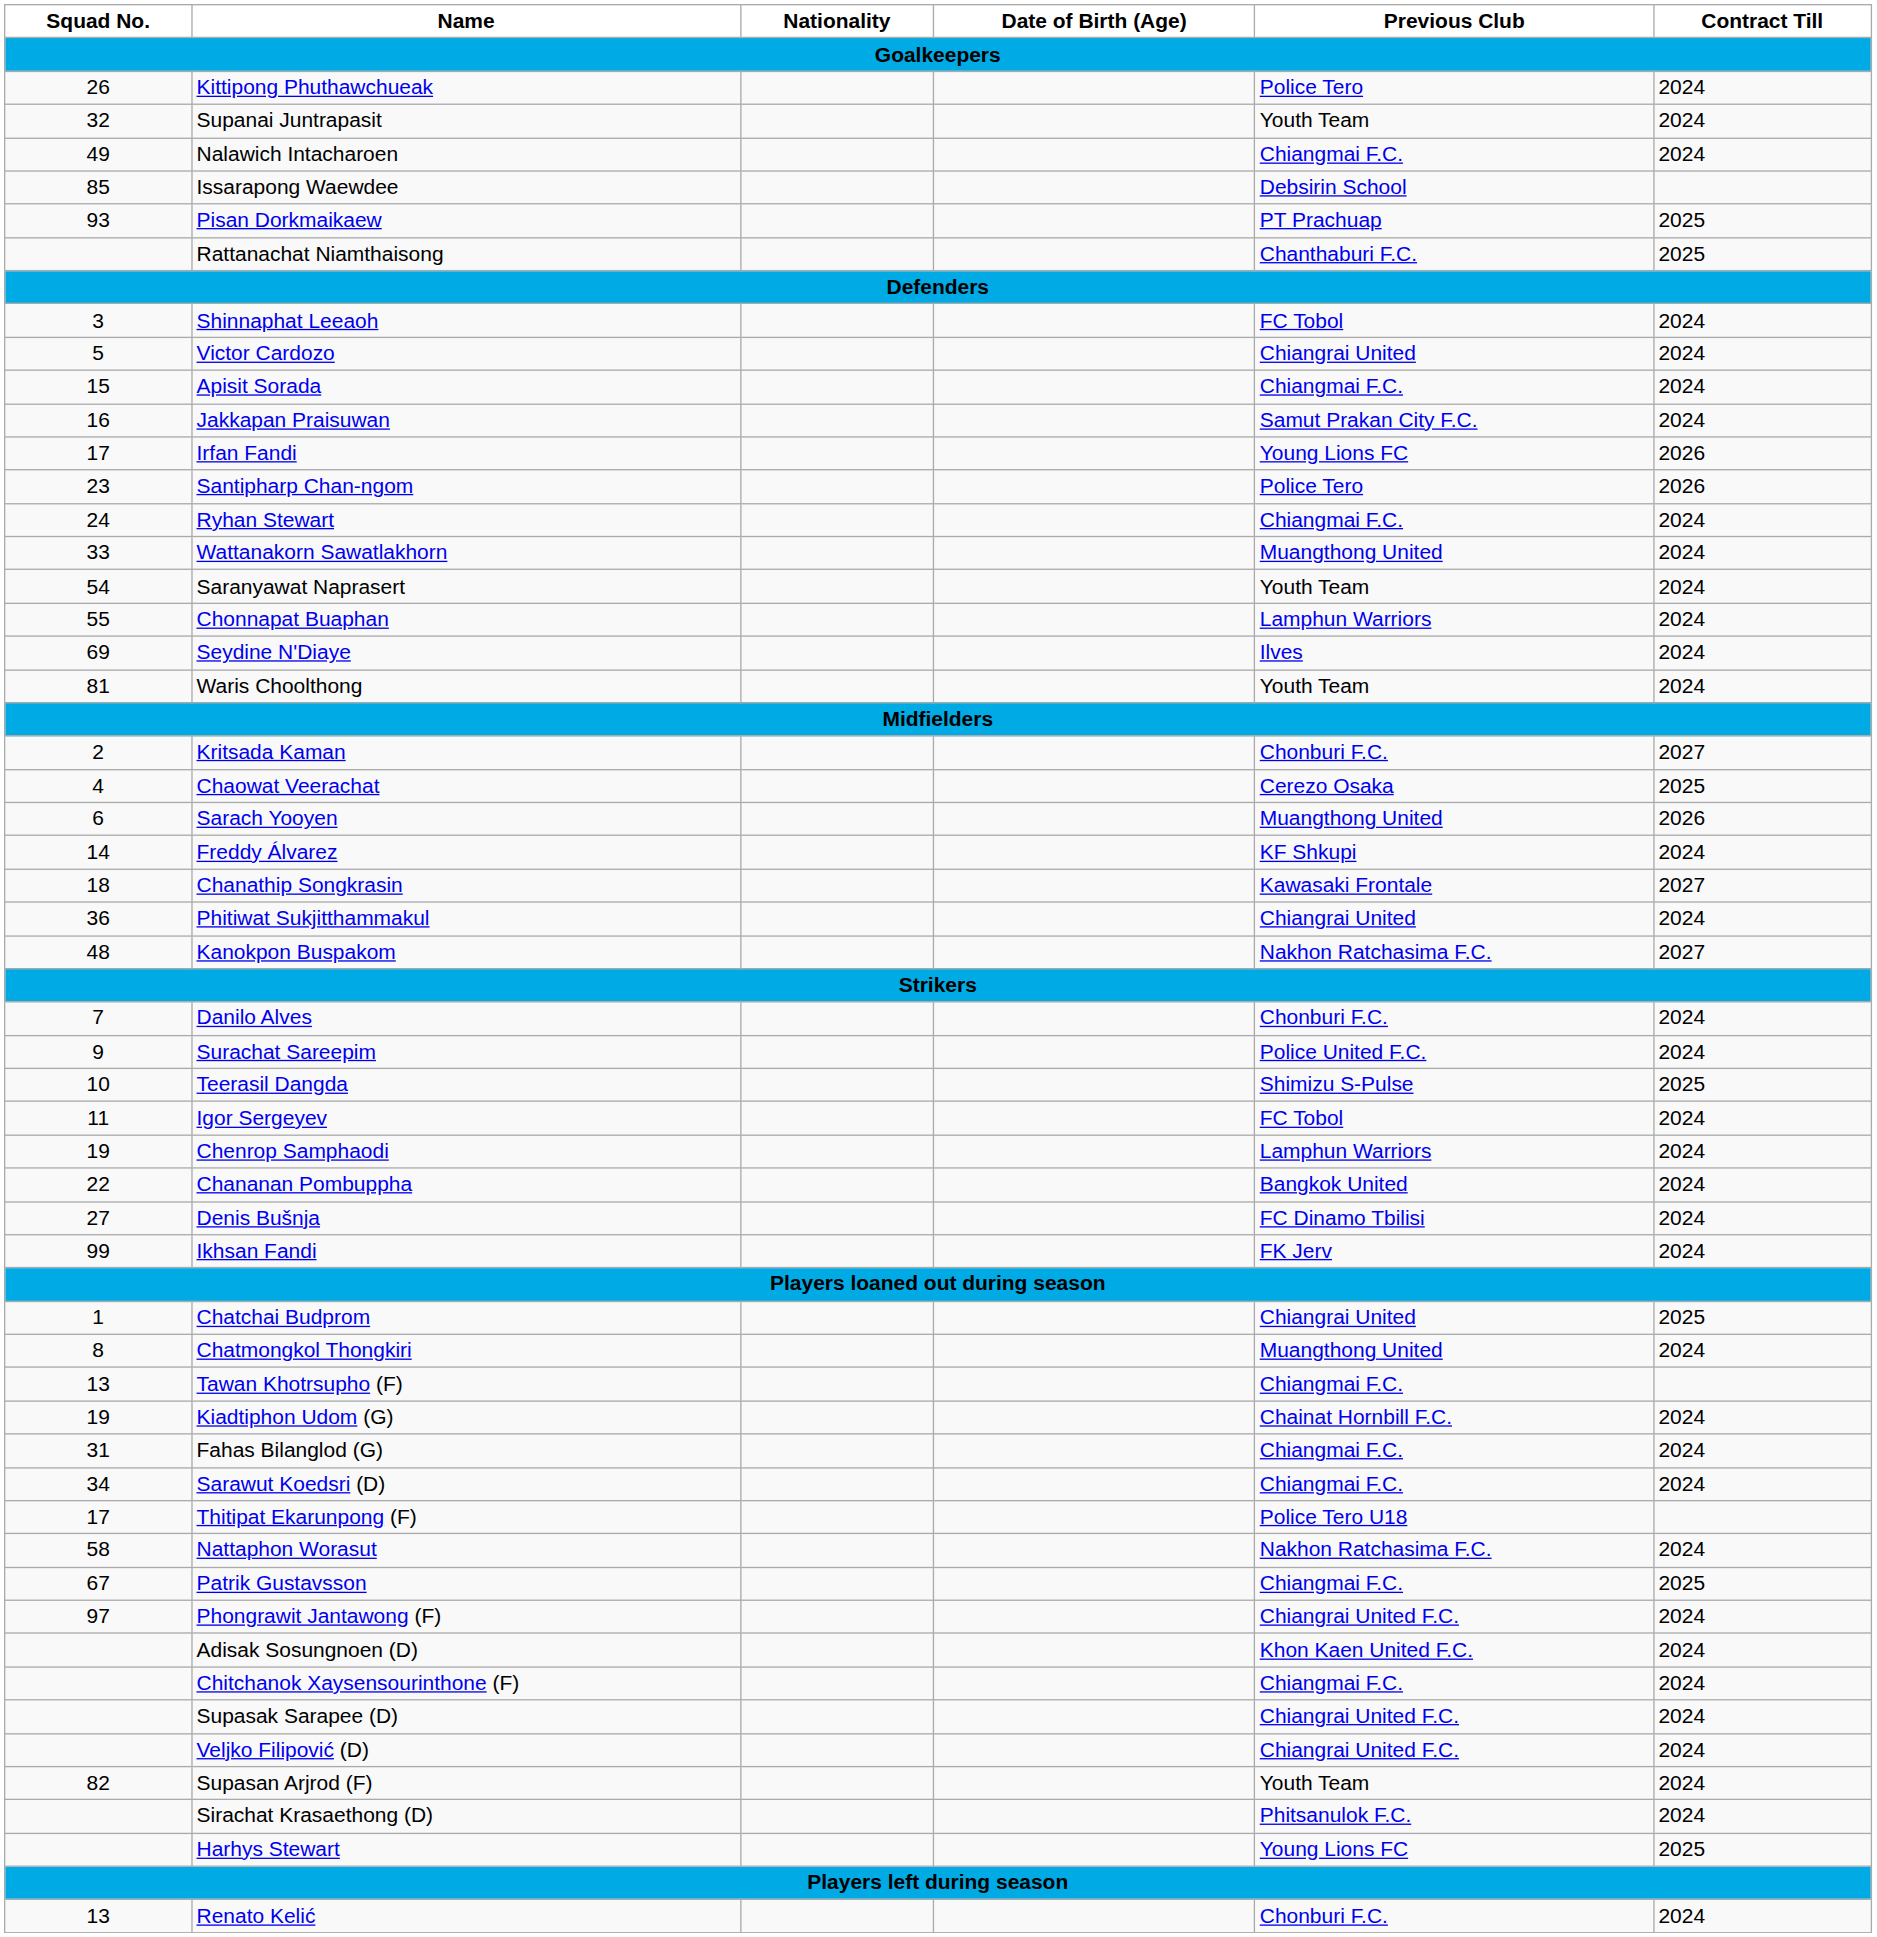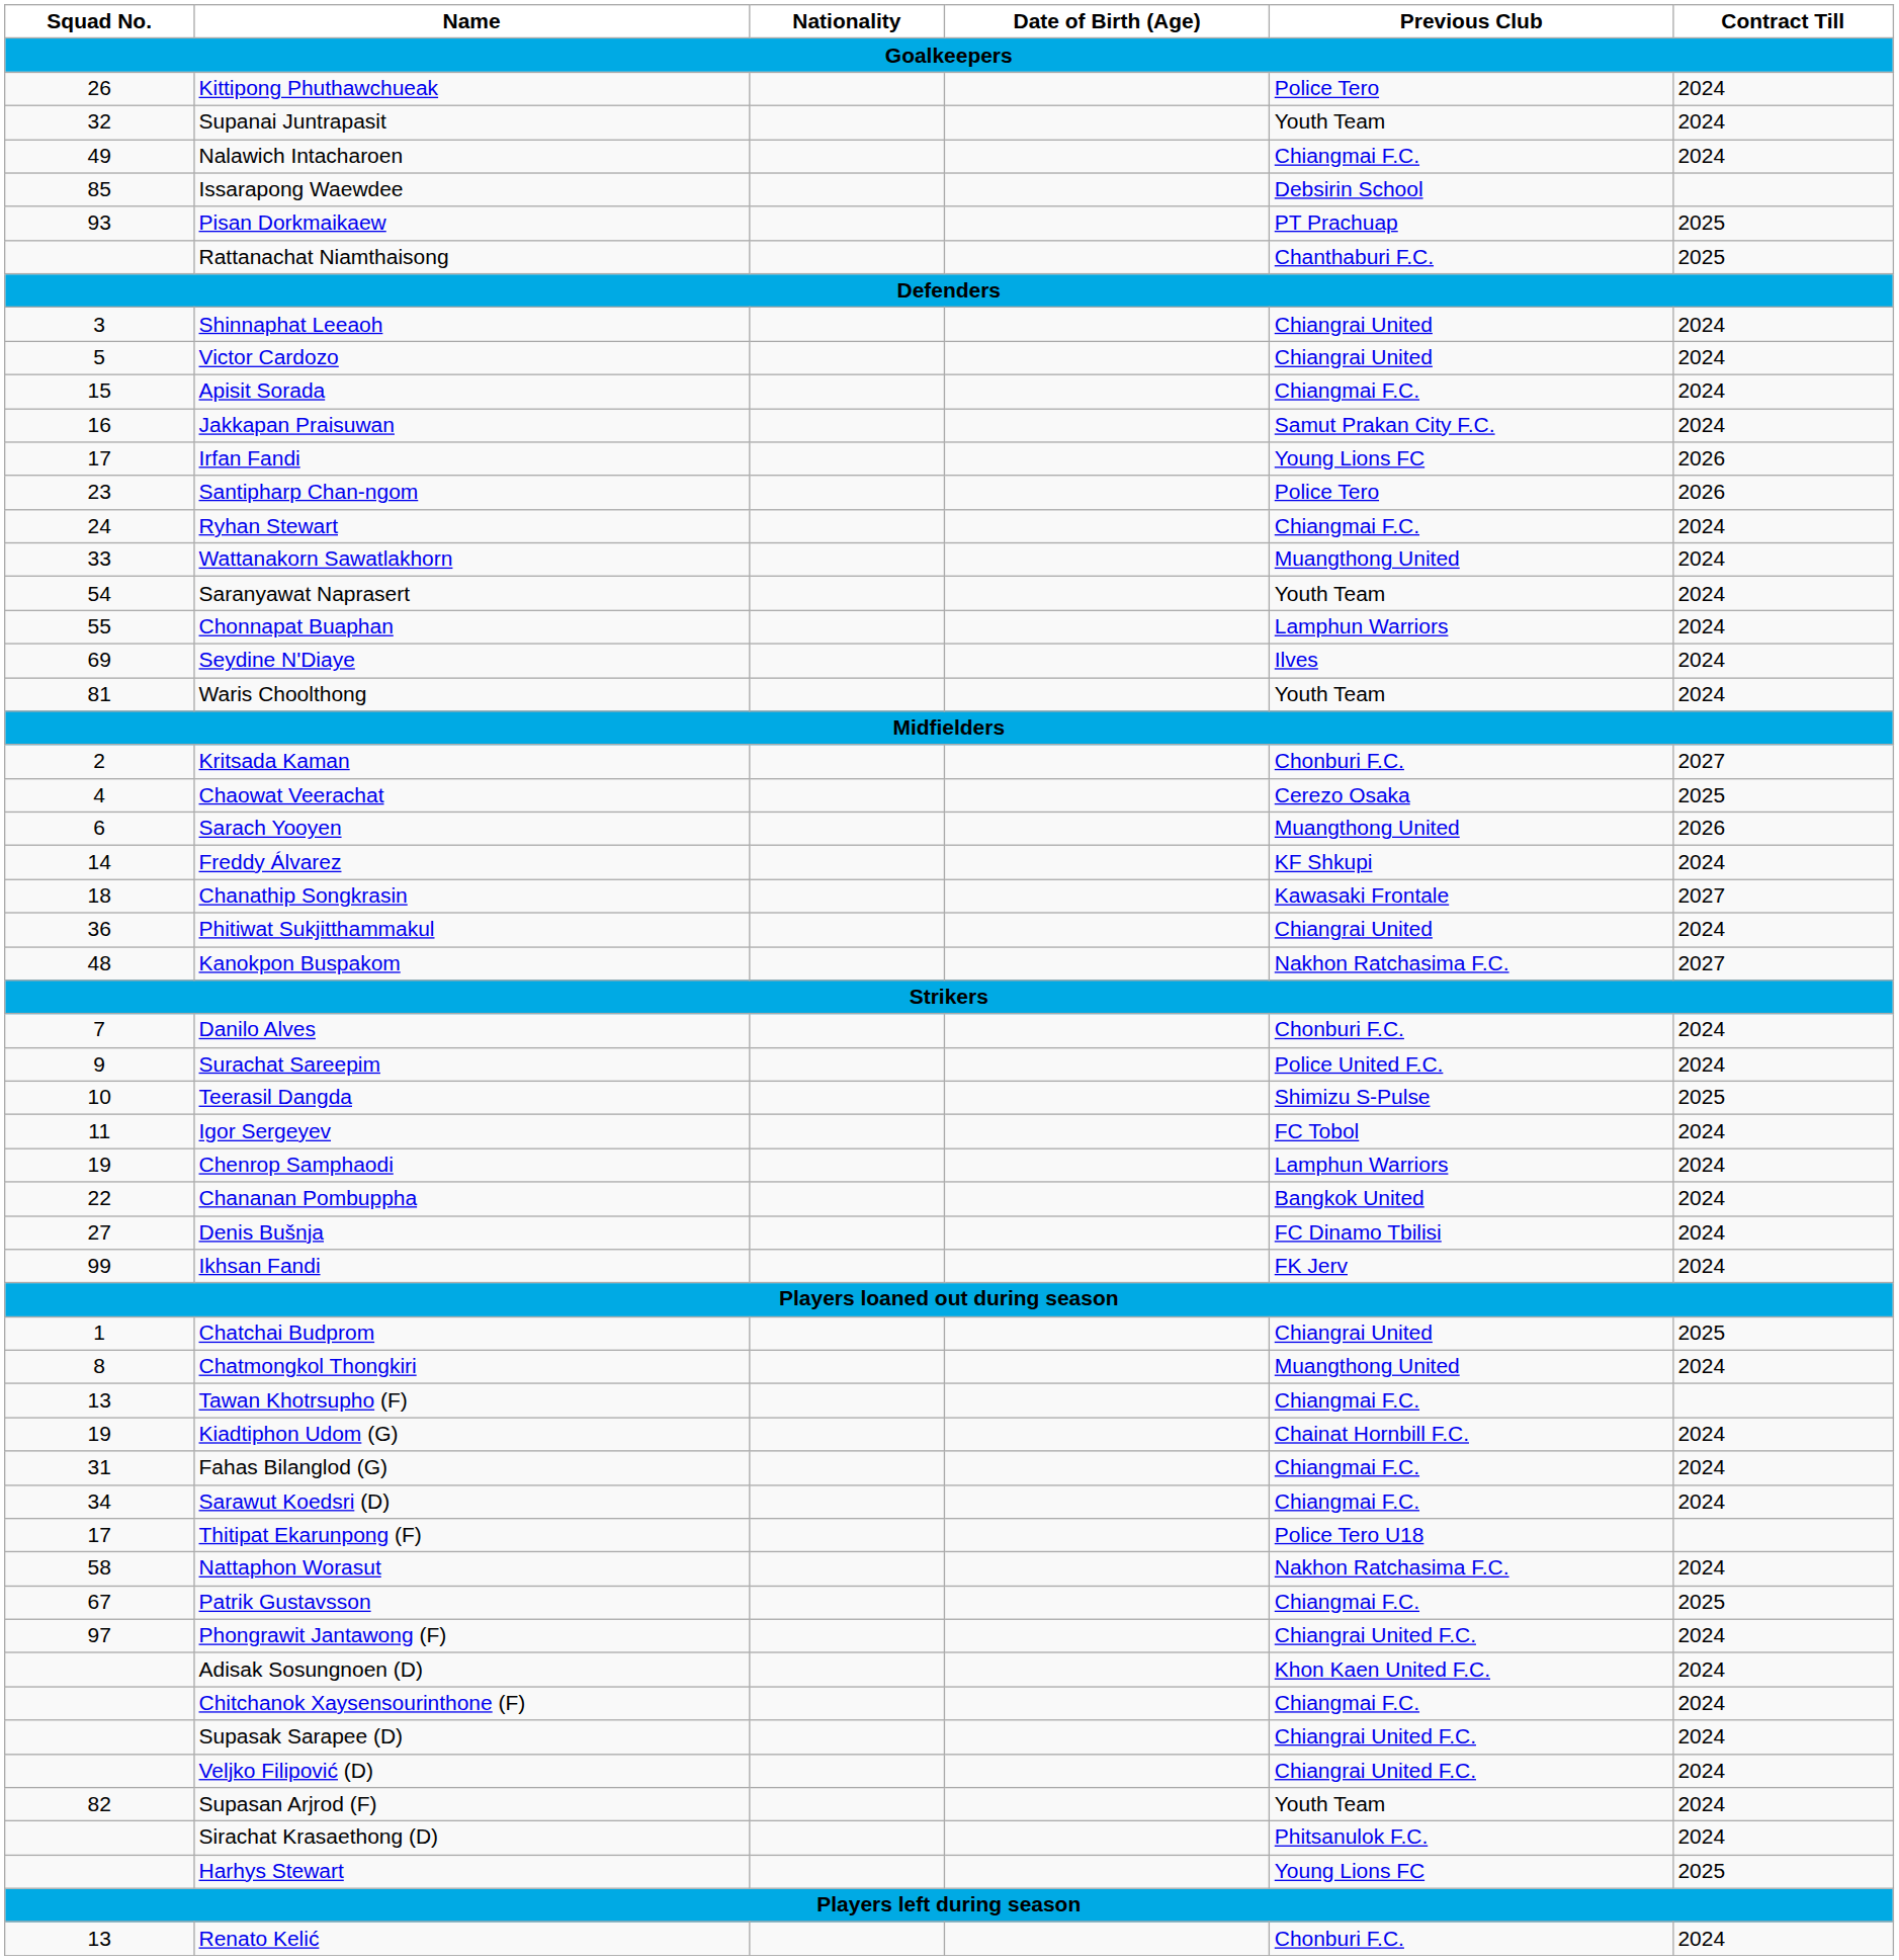Shinnaphat Leeaoh | Previous Club: FC Tobol -> Chiangrai United
